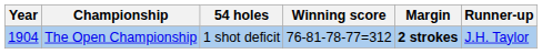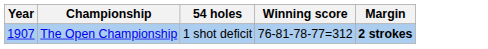- column: Runner-up | J.H. Taylor
The Open Championship | Year: 1904 -> 1907
